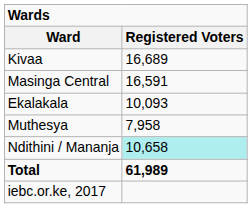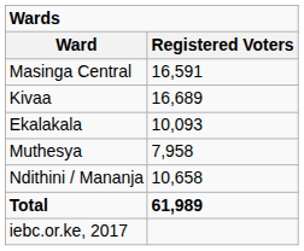rows swapped: Kivaa <-> Masinga Central
Ndithini / Mananja | Registered Voters: paleturquoise background -> no background
